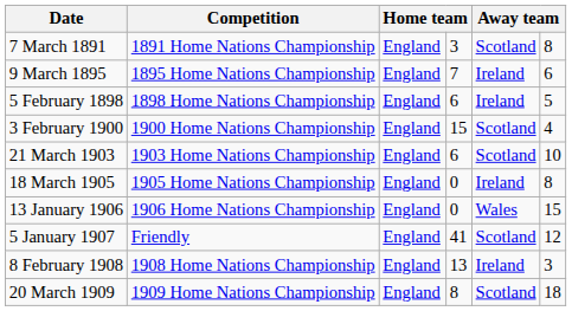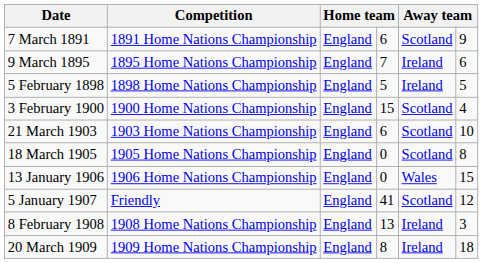7 March 1891 | column 4: 3 -> 6
7 March 1891 | column 6: 8 -> 9
5 February 1898 | column 4: 6 -> 5
18 March 1905 | column 5: Ireland -> Scotland
20 March 1909 | column 5: Scotland -> Ireland
